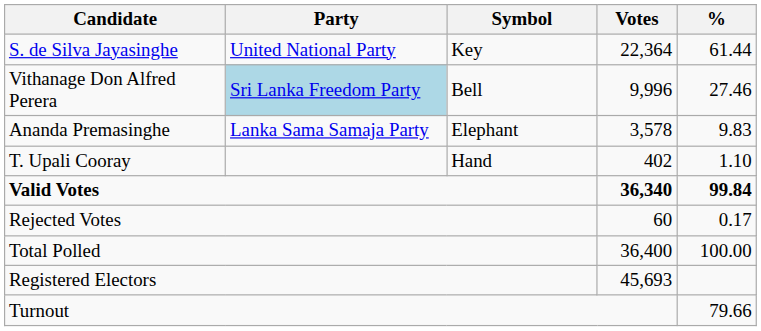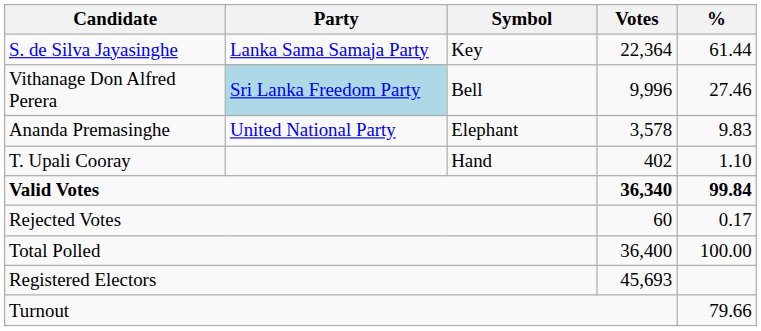S. de Silva Jayasinghe | Party: United National Party -> Lanka Sama Samaja Party
Ananda Premasinghe | Party: Lanka Sama Samaja Party -> United National Party
